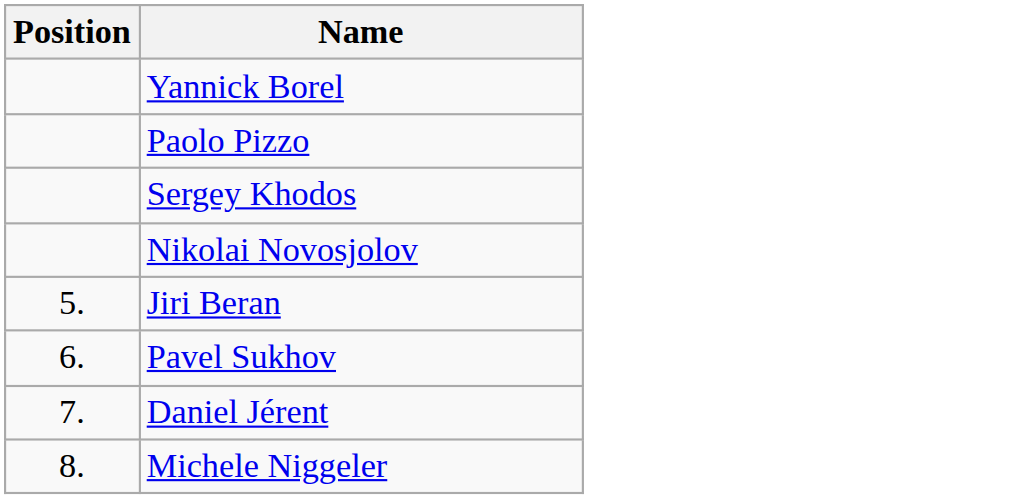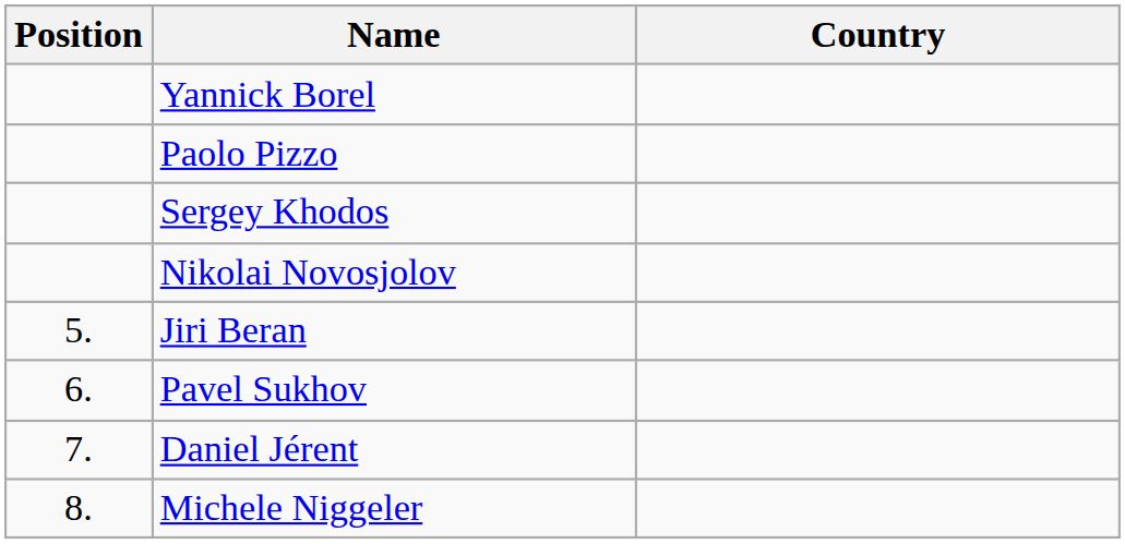+ column: Country
